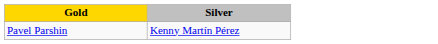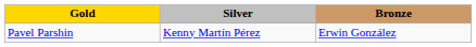+ column: Bronze | Erwin González
